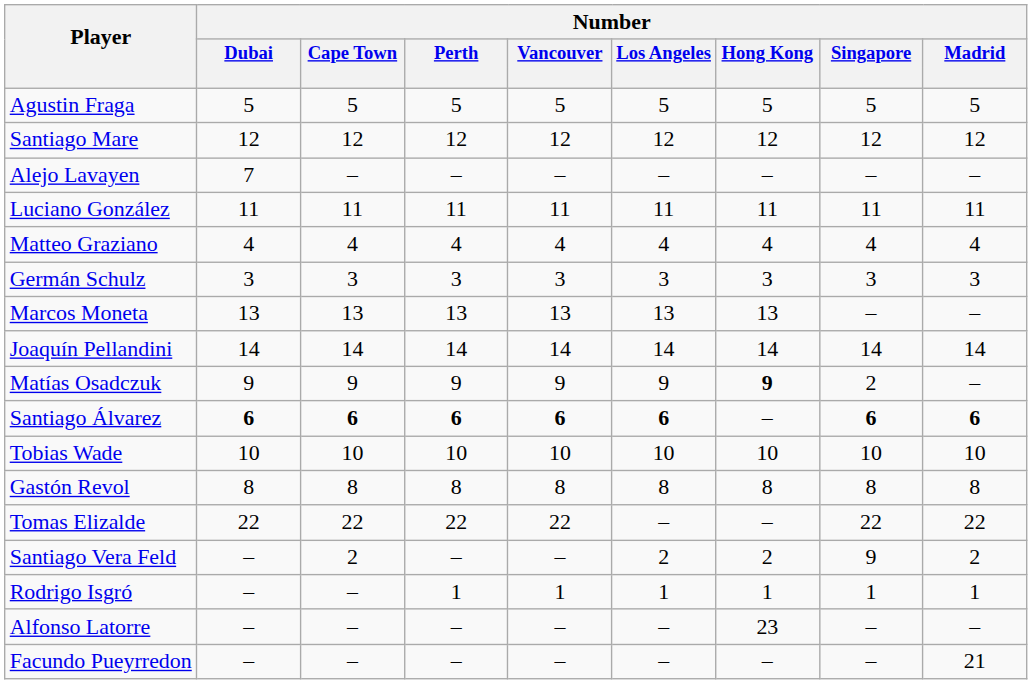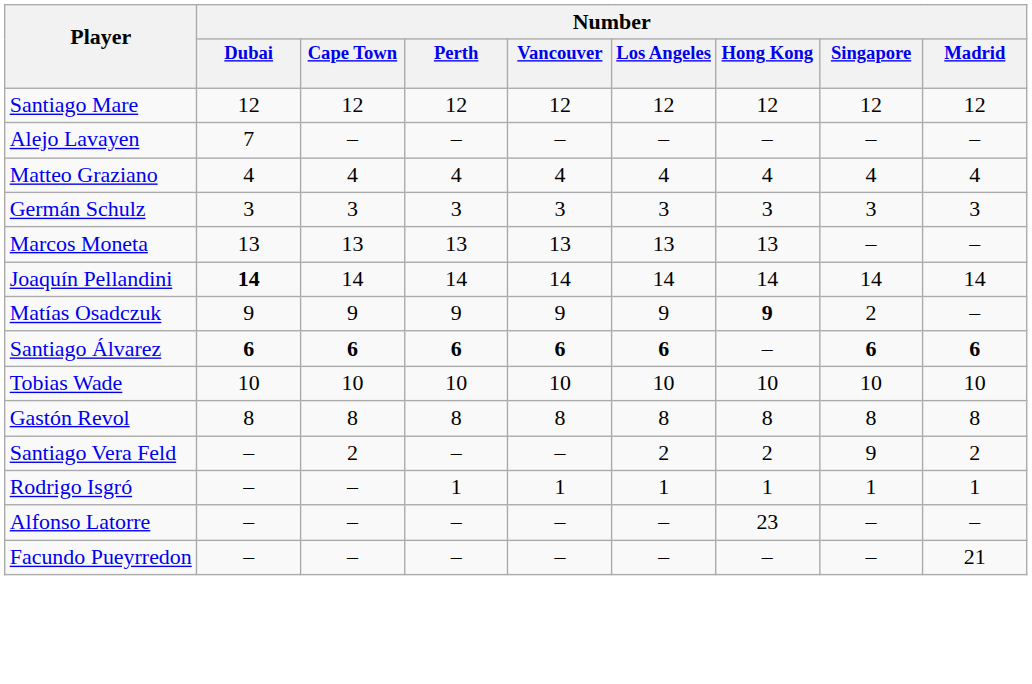- row: Agustin Fraga | 5 | 5 | 5 | 5 | 5 | 5 | 5 | 5
- row: Luciano González | 11 | 11 | 11 | 11 | 11 | 11 | 11 | 11
Joaquín Pellandini | Number / Dubai: normal -> bold
- row: Tomas Elizalde | 22 | 22 | 22 | 22 | – | – | 22 | 22
